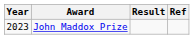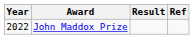John Maddox Prize | Year: 2023 -> 2022
